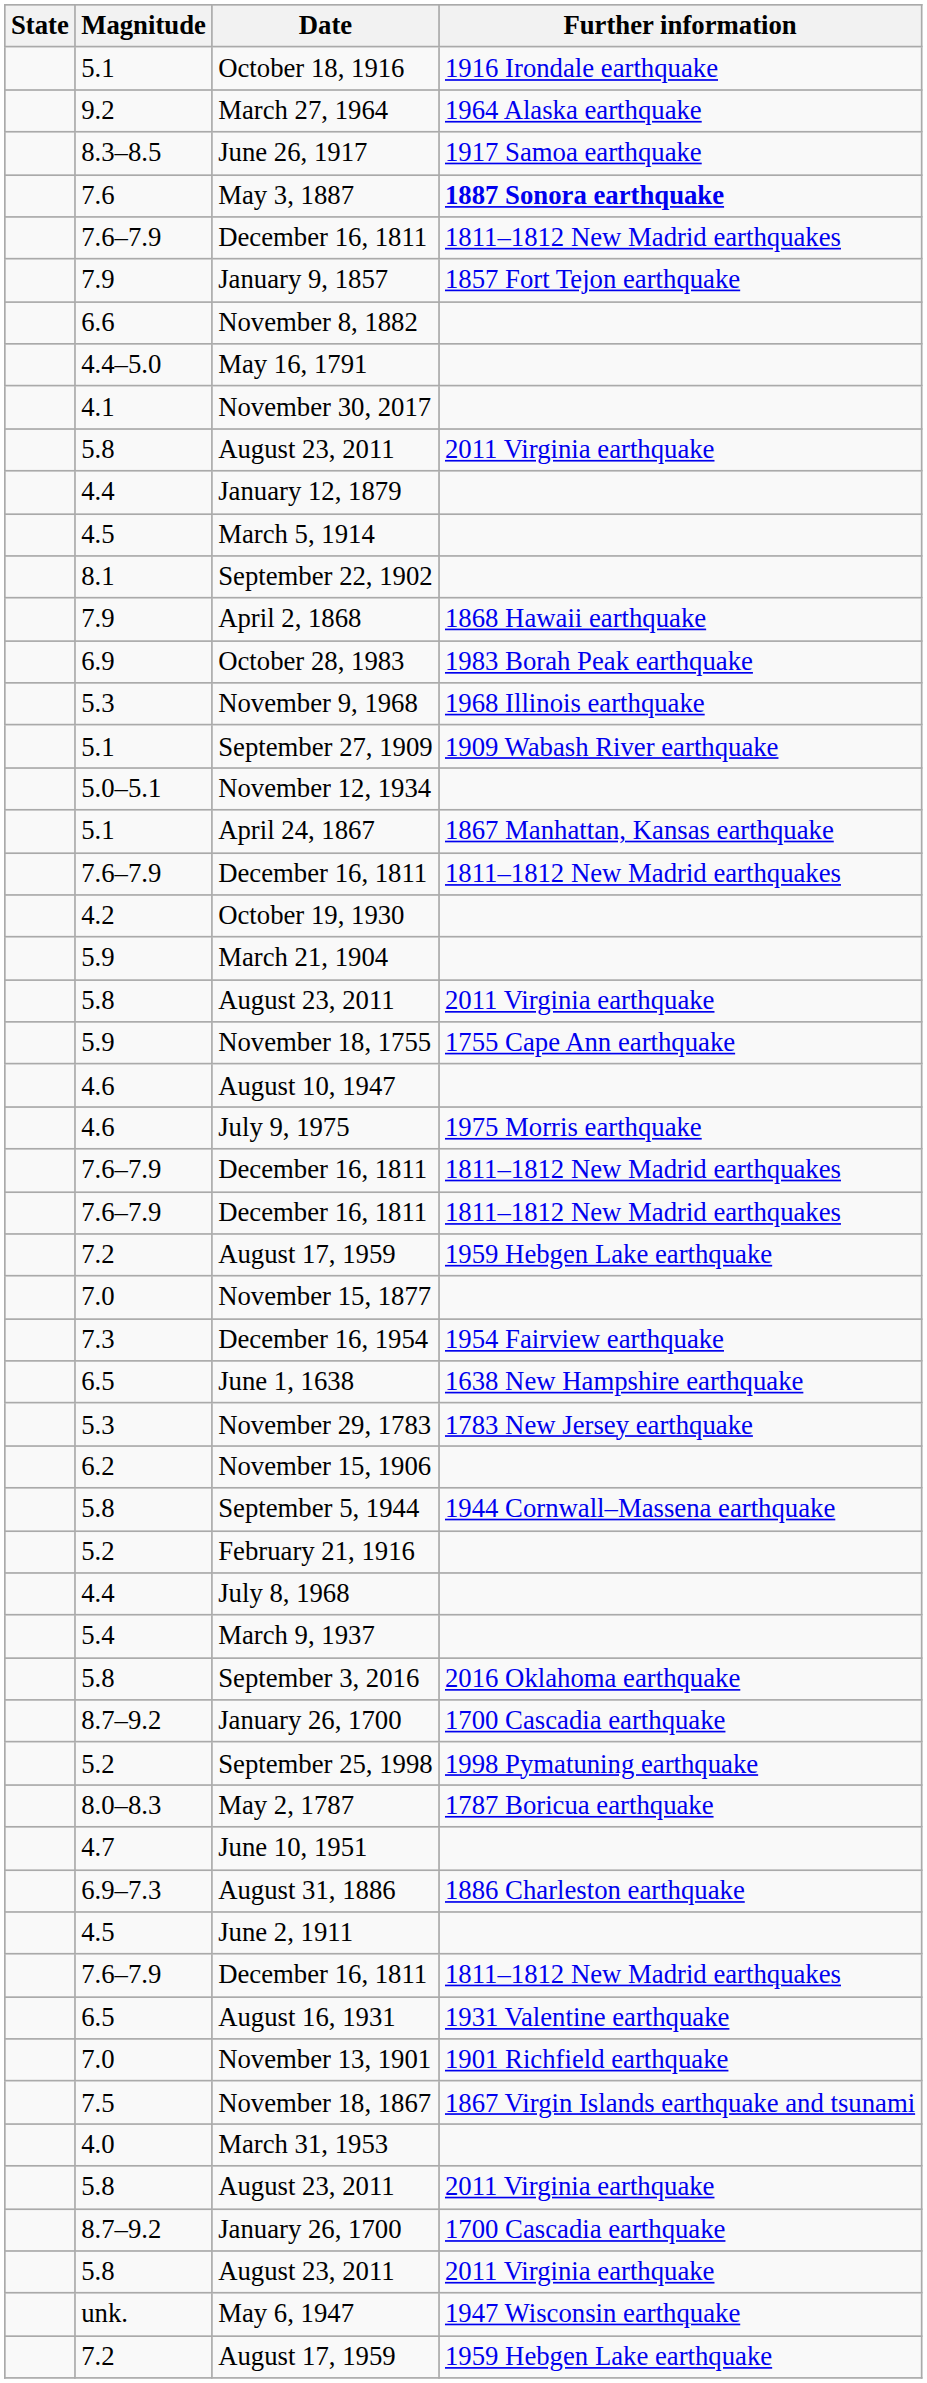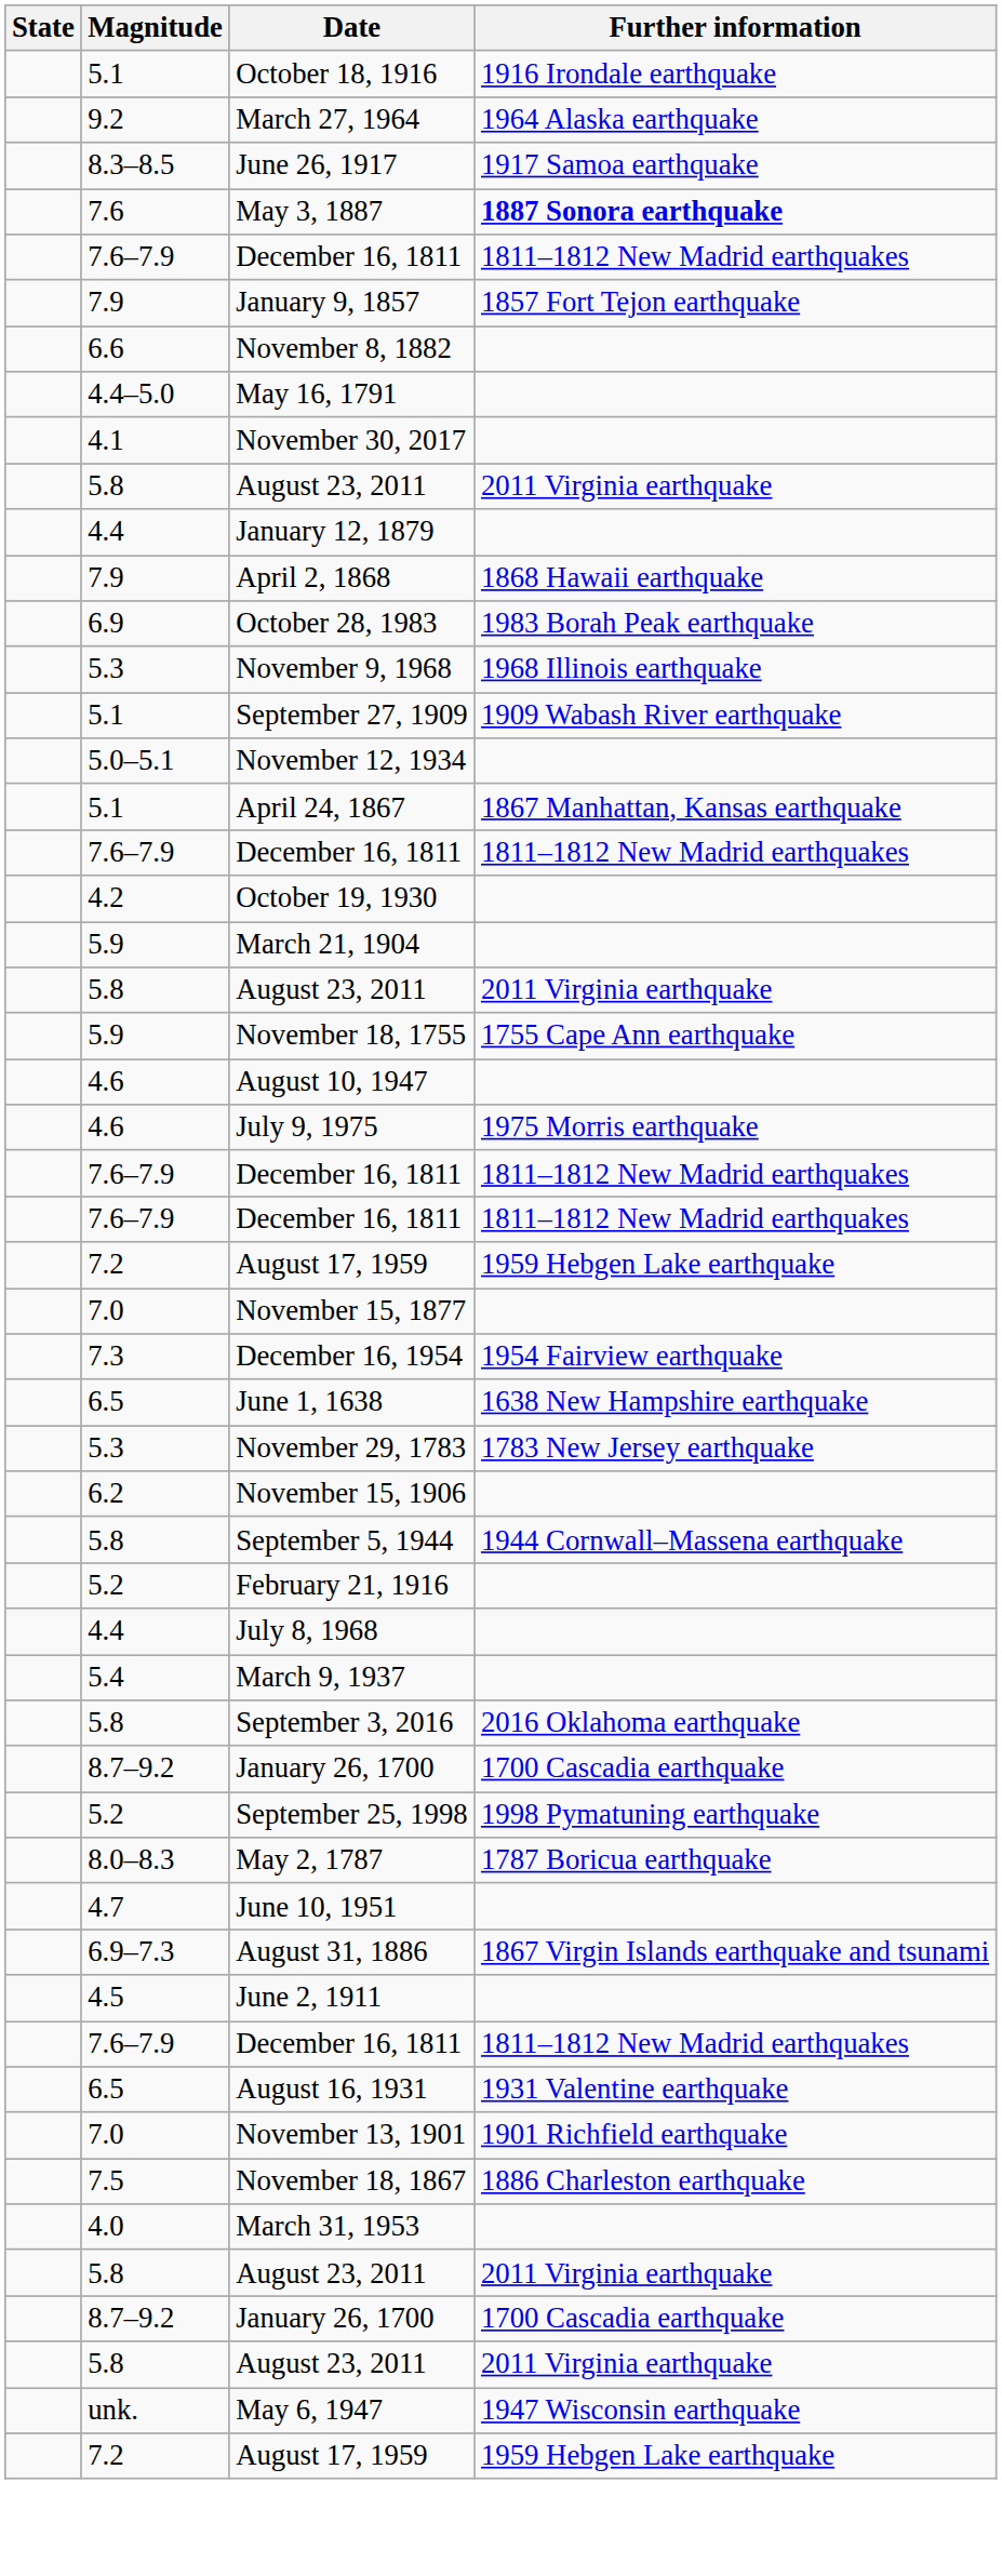- row: 4.5 | March 5, 1914
- row: 8.1 | September 22, 1902
August 31, 1886 | Further information: 1886 Charleston earthquake -> 1867 Virgin Islands earthquake and tsunami
November 18, 1867 | Further information: 1867 Virgin Islands earthquake and tsunami -> 1886 Charleston earthquake
